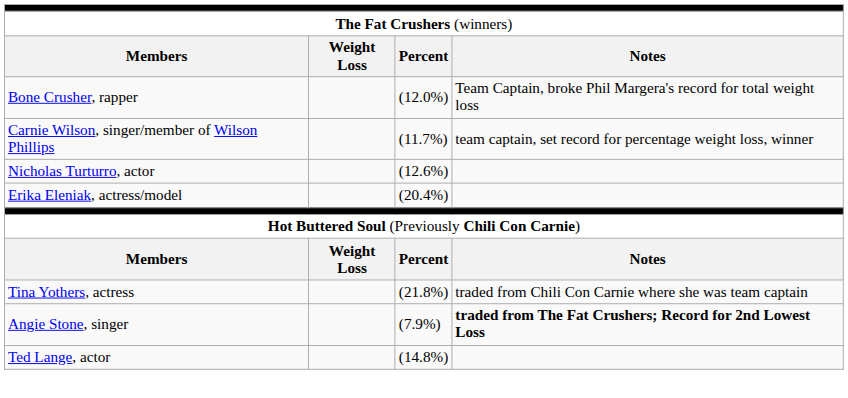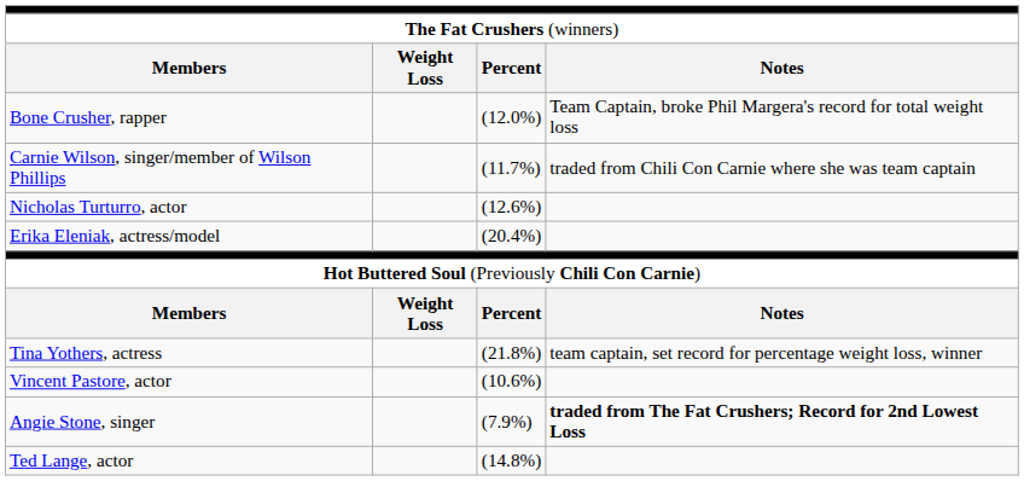Carnie Wilson, singer/member of Wilson Phillips | column 4: team captain, set record for percentage weight loss, winner -> traded from Chili Con Carnie where she was team captain
Tina Yothers, actress | column 4: traded from Chili Con Carnie where she was team captain -> team captain, set record for percentage weight loss, winner
+ row: Vincent Pastore, actor | (10.6%)
